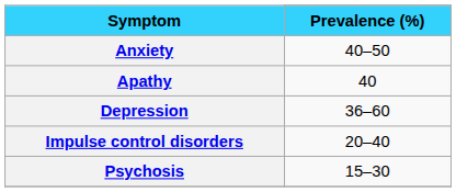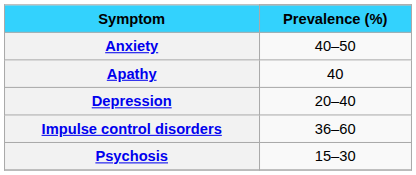Depression | Prevalence (%): 36–60 -> 20–40
Impulse control disorders | Prevalence (%): 20–40 -> 36–60
